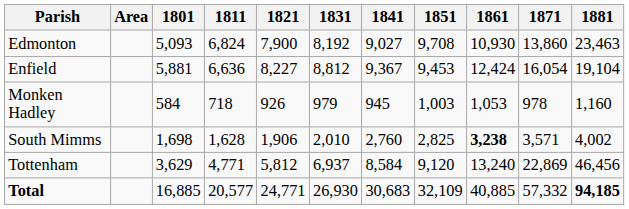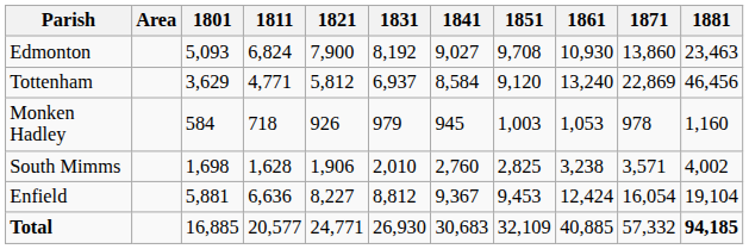rows swapped: Enfield <-> Tottenham
South Mimms | 1861: bold -> normal
